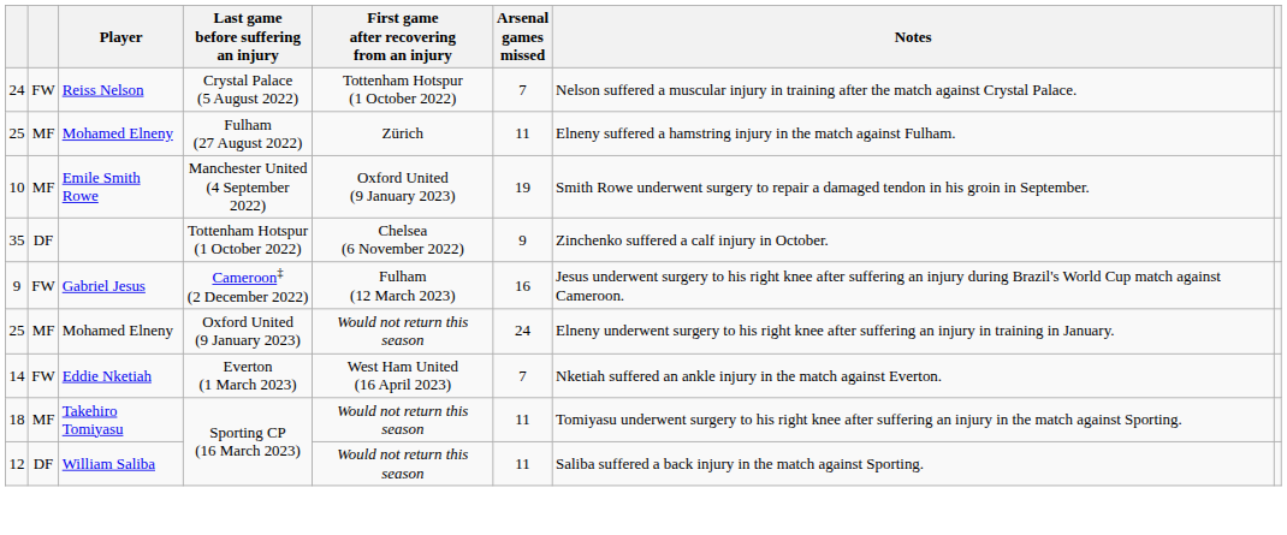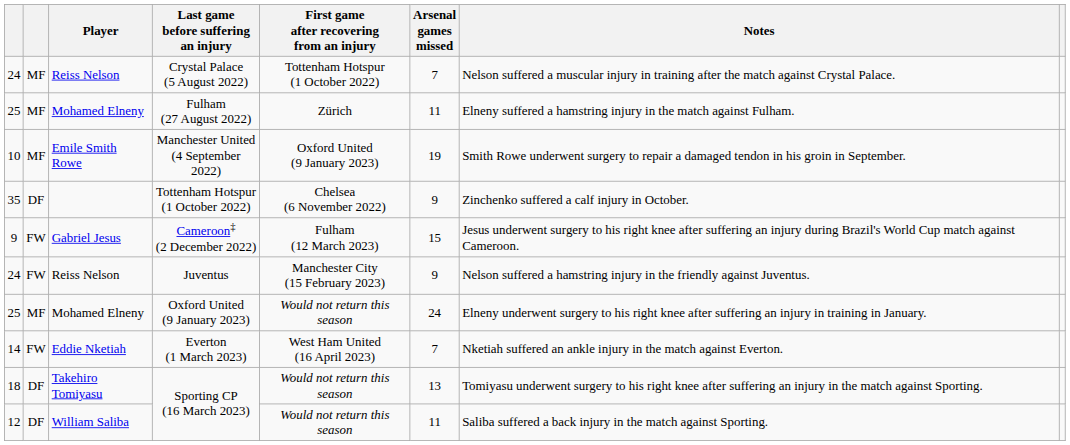Crystal Palace (5 August 2022) | column 2: FW -> MF
Cameroon‡ (2 December 2022) | Arsenal games missed: 16 -> 15
+ row: 24 | FW | Reiss Nelson | Juventus | Manchester City (15 February 2023) | 9 | Nelson suffered a hamstring injury in the friendly against Juventus.
18 / Sporting CP (16 March 2023) | column 2: MF -> DF
18 / Sporting CP (16 March 2023) | Arsenal games missed: 11 -> 13
